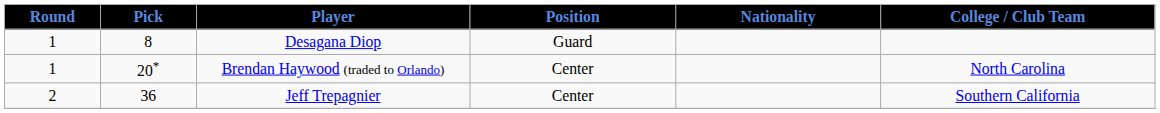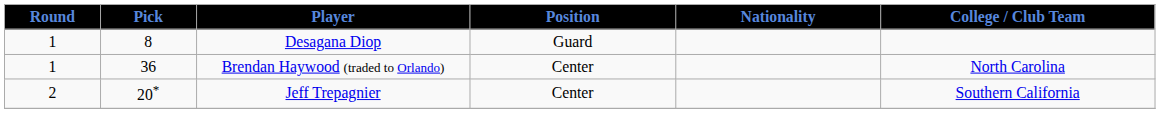Brendan Haywood (traded to Orlando) | Pick: 20* -> 36
Jeff Trepagnier | Pick: 36 -> 20*
